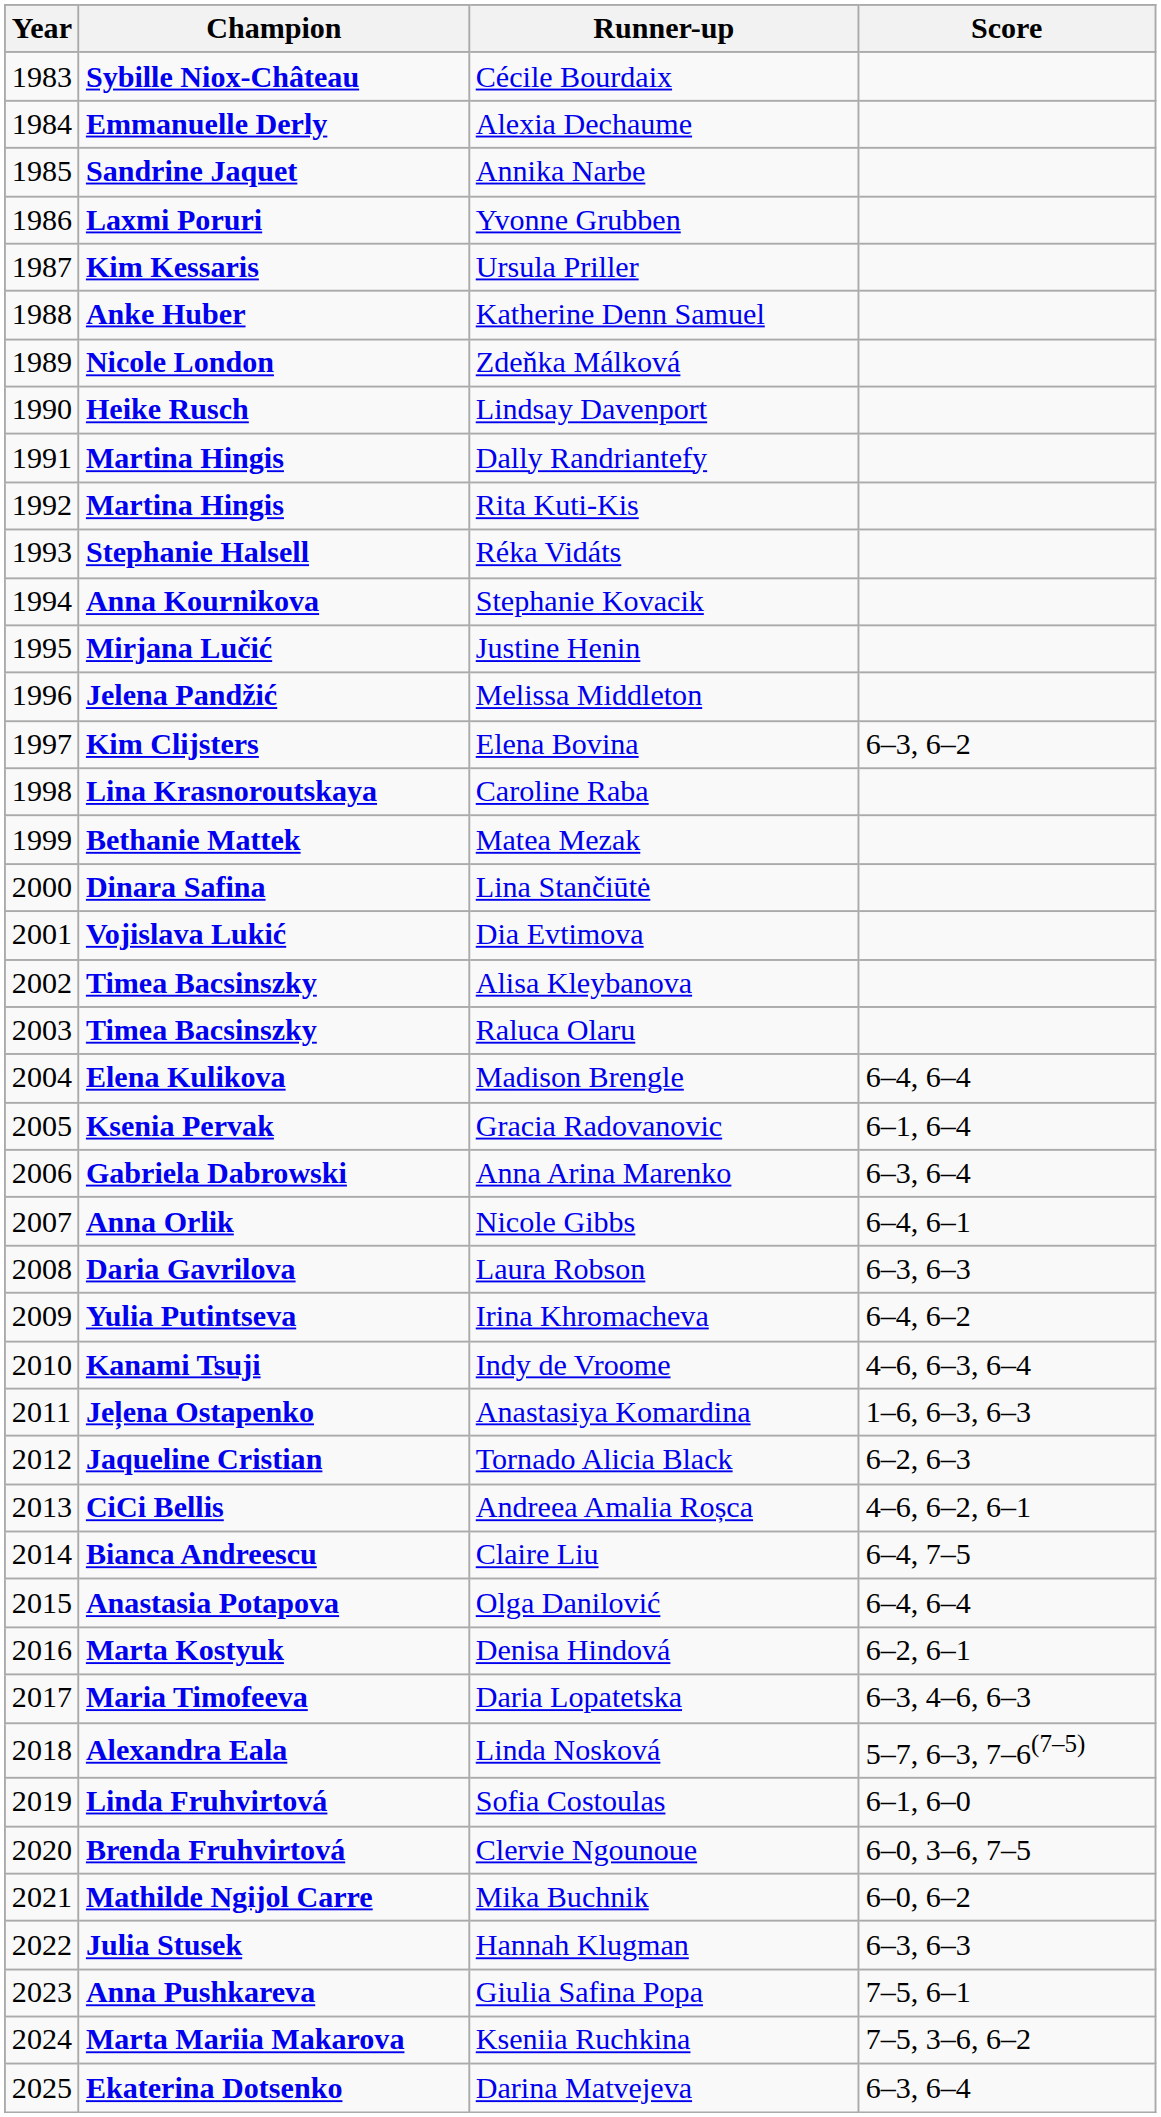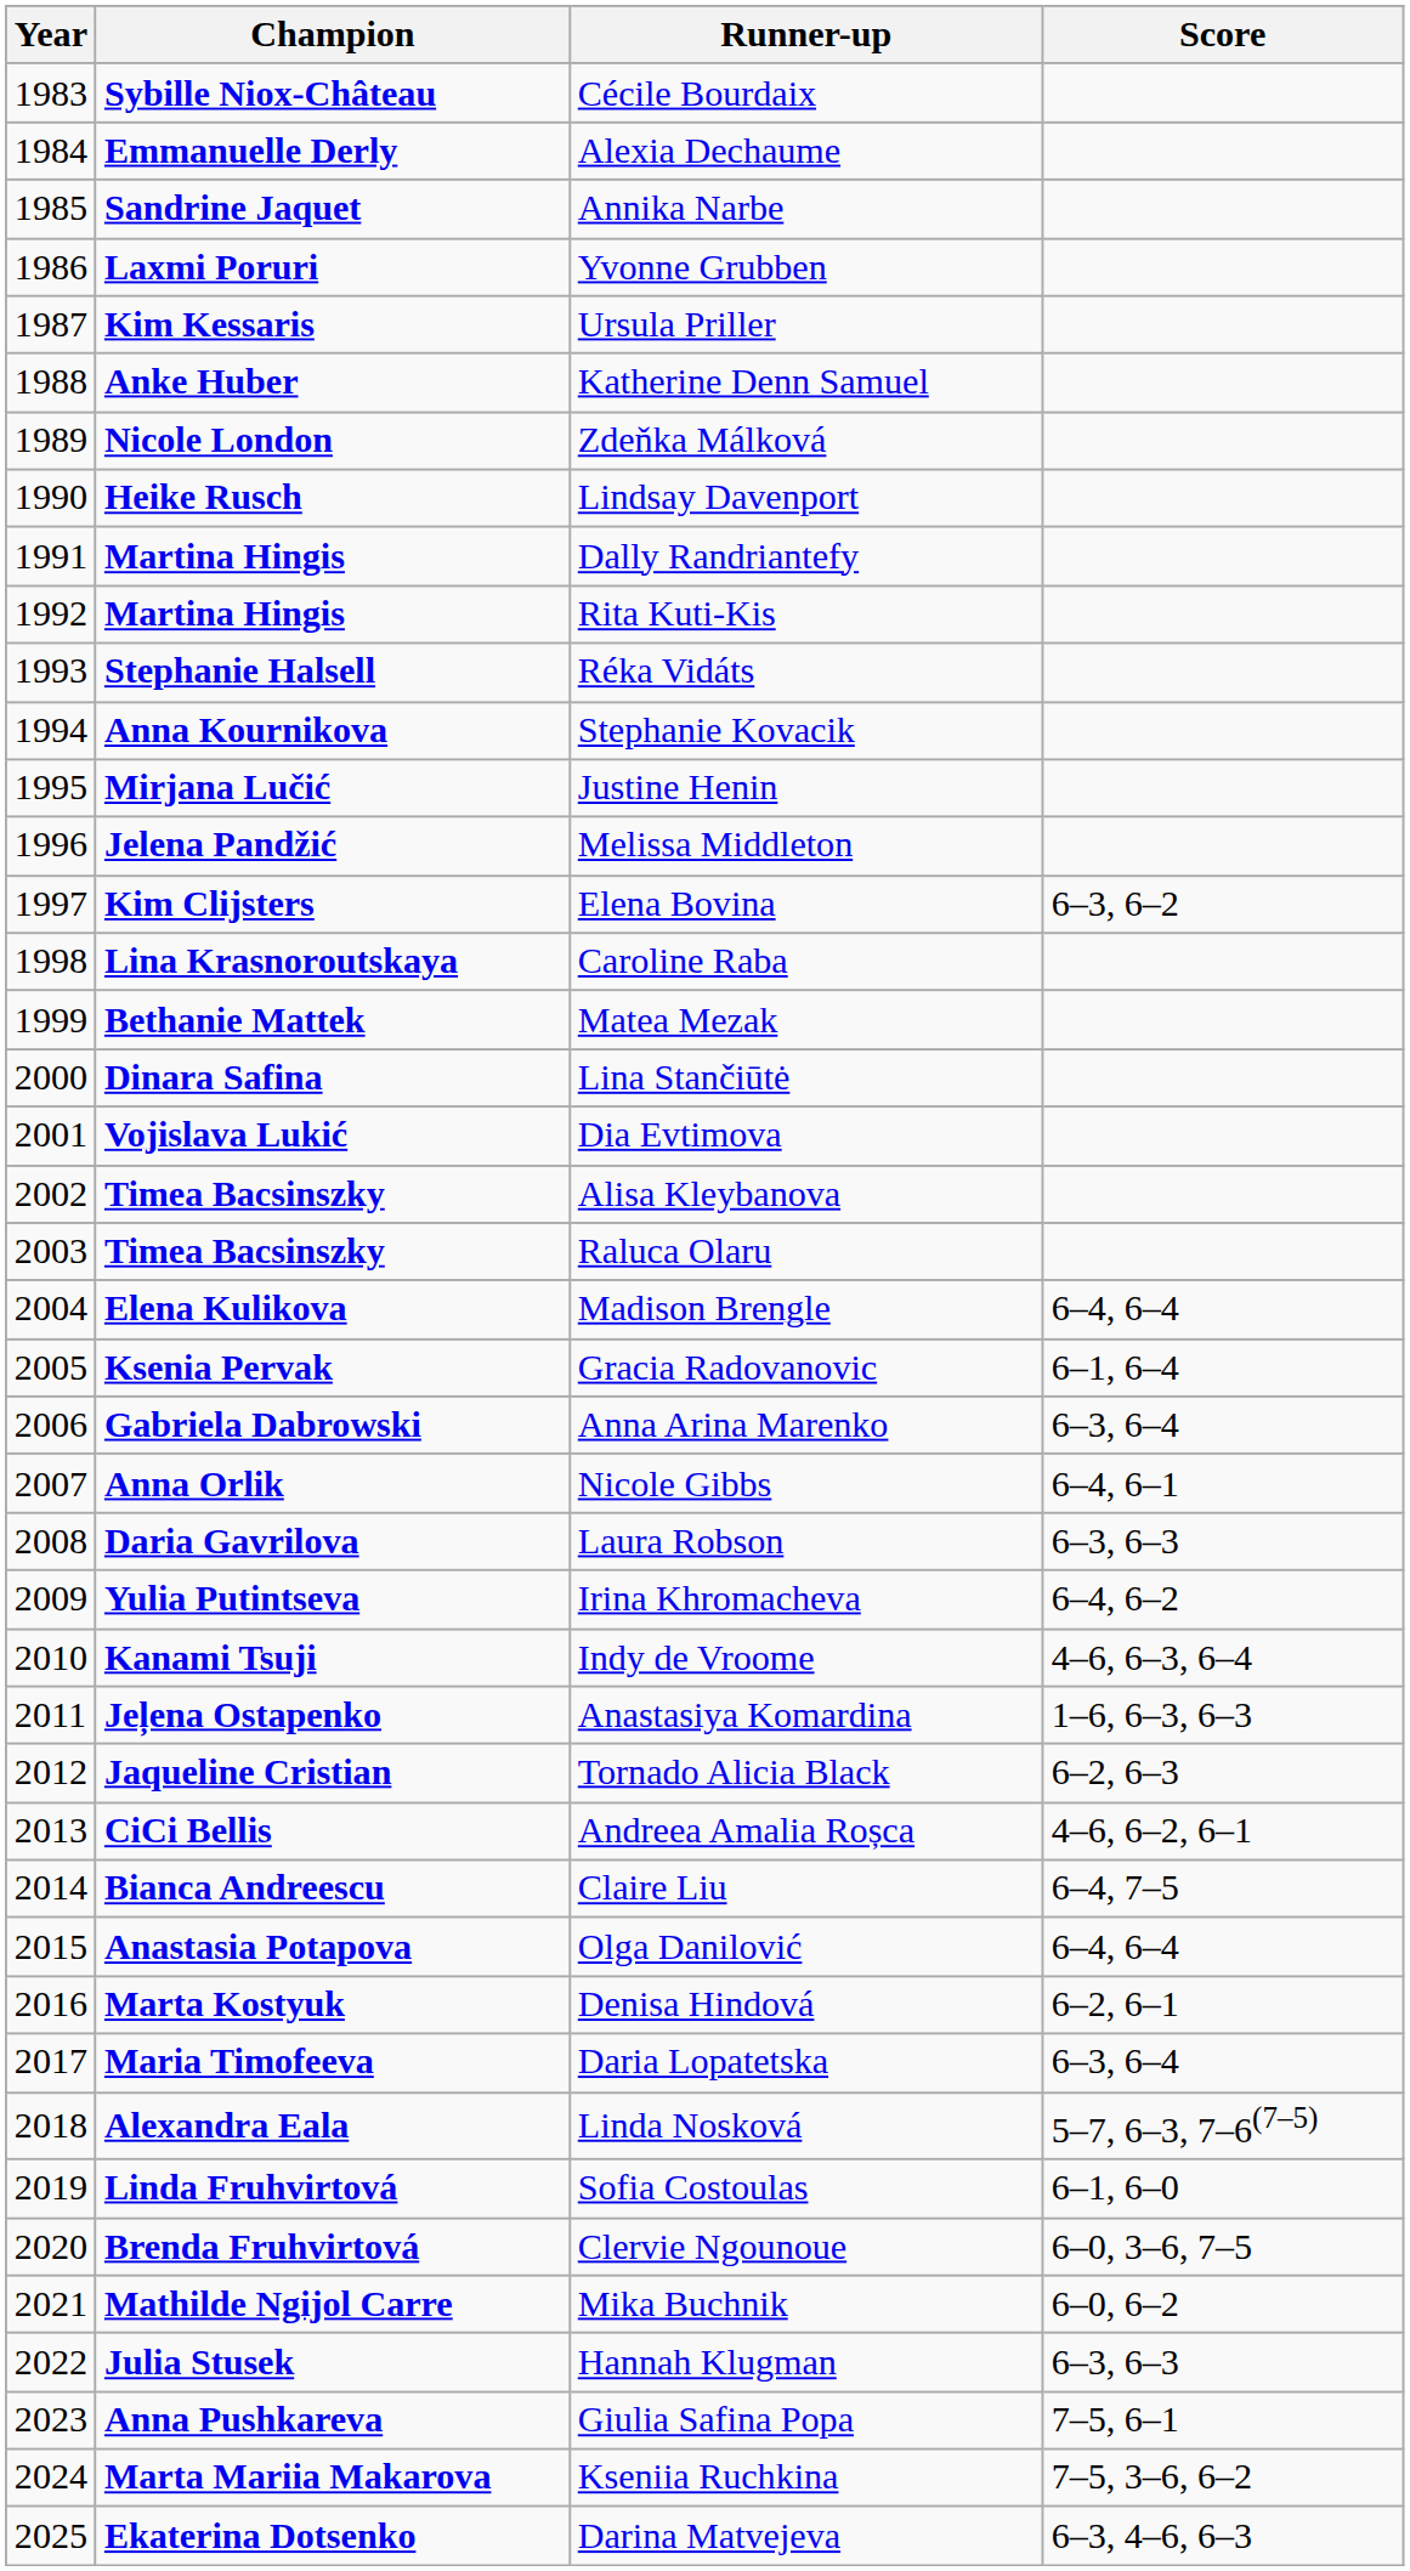Daria Lopatetska | Score: 6–3, 4–6, 6–3 -> 6–3, 6–4
Darina Matvejeva | Score: 6–3, 6–4 -> 6–3, 4–6, 6–3
